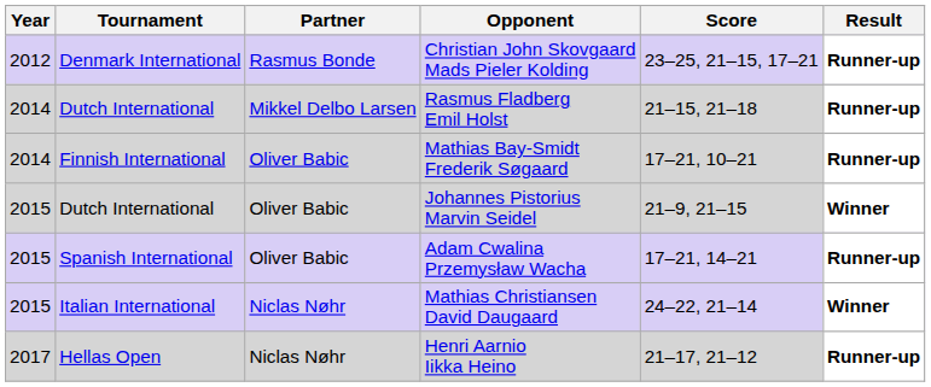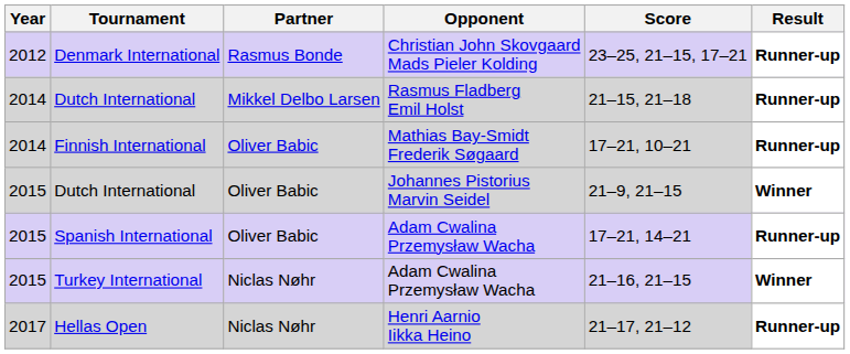- row: 2015 | Italian International | Niclas Nøhr | Mathias Christiansen David Daugaard | 24–22, 21–14 | Winner
+ row: 2015 | Turkey International | Niclas Nøhr | Adam Cwalina Przemysław Wacha | 21–16, 21–15 | Winner
